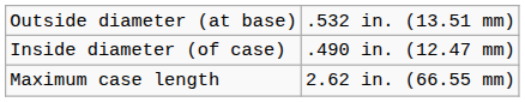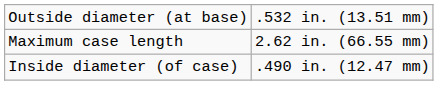rows swapped: Inside diameter (of case) <-> Maximum case length
